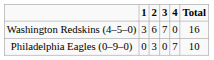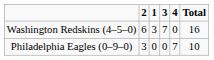columns swapped: 1 <-> 2
